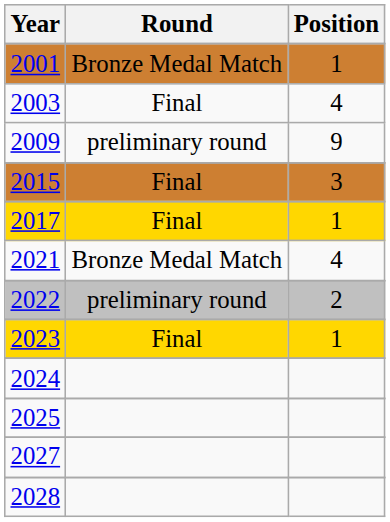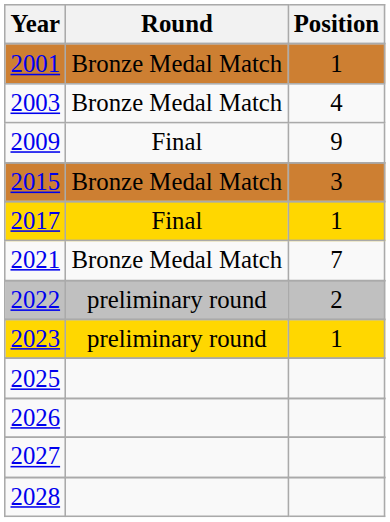2003 | Round: Final -> Bronze Medal Match
2009 | Round: preliminary round -> Final
2015 | Round: Final -> Bronze Medal Match
2021 | Position: 4 -> 7
2023 | Round: Final -> preliminary round
- row: 2024
+ row: 2026
